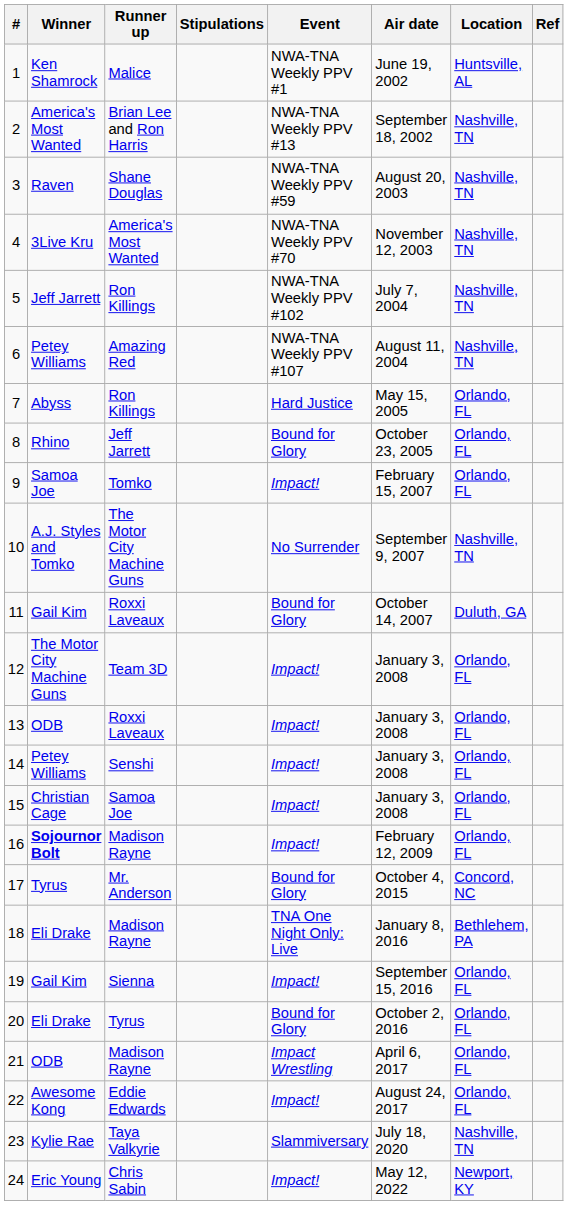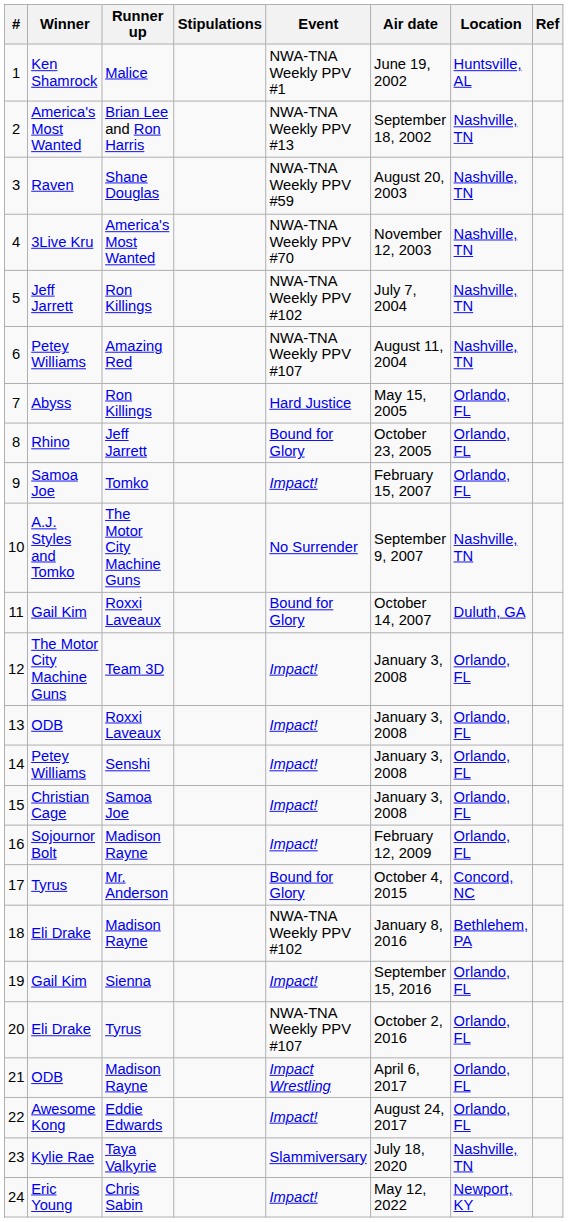16 | Winner: bold -> normal
18 | Event: TNA One Night Only: Live -> NWA-TNA Weekly PPV #102
20 | Event: Bound for Glory -> NWA-TNA Weekly PPV #107
